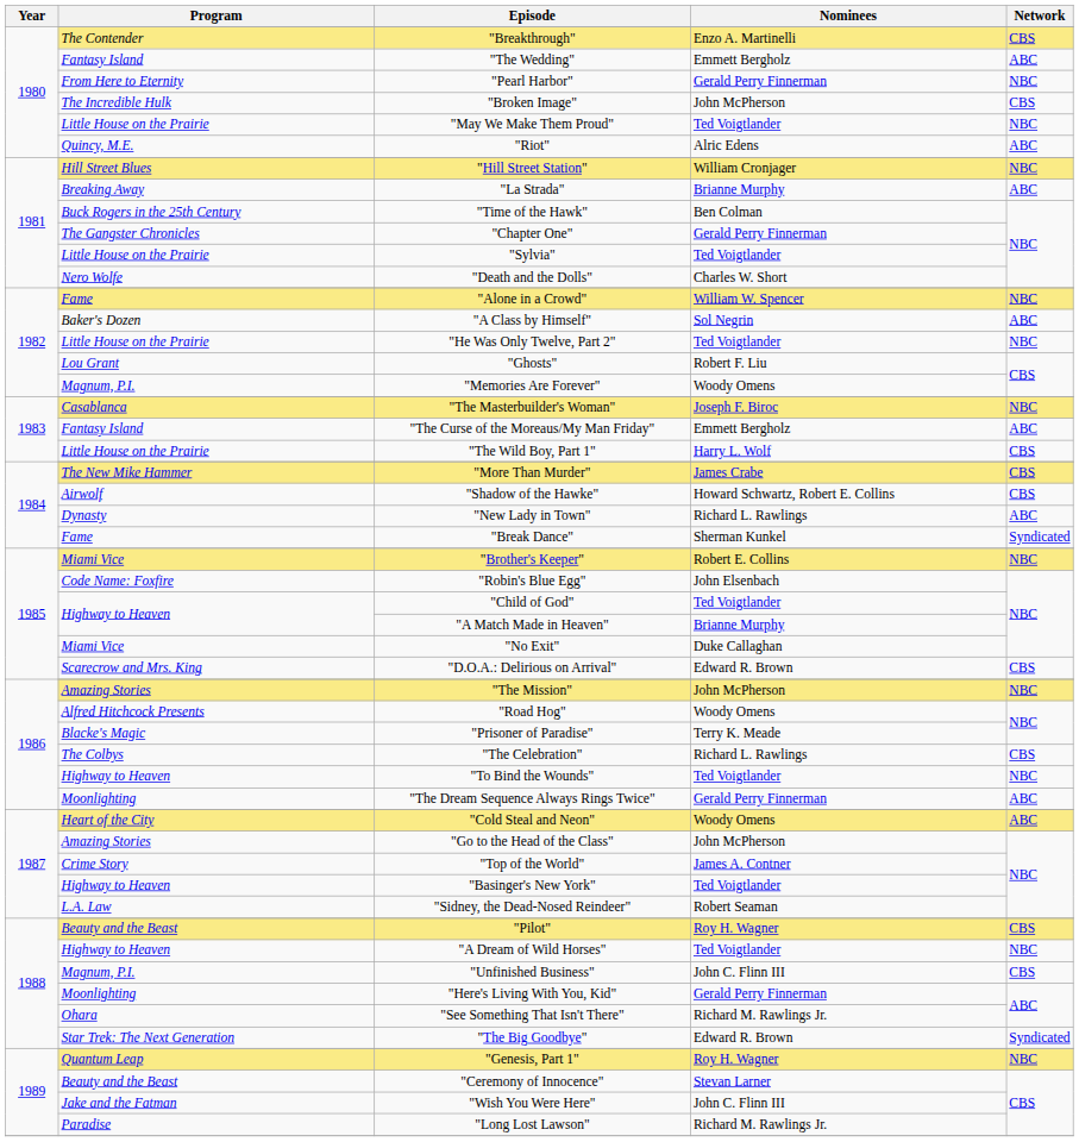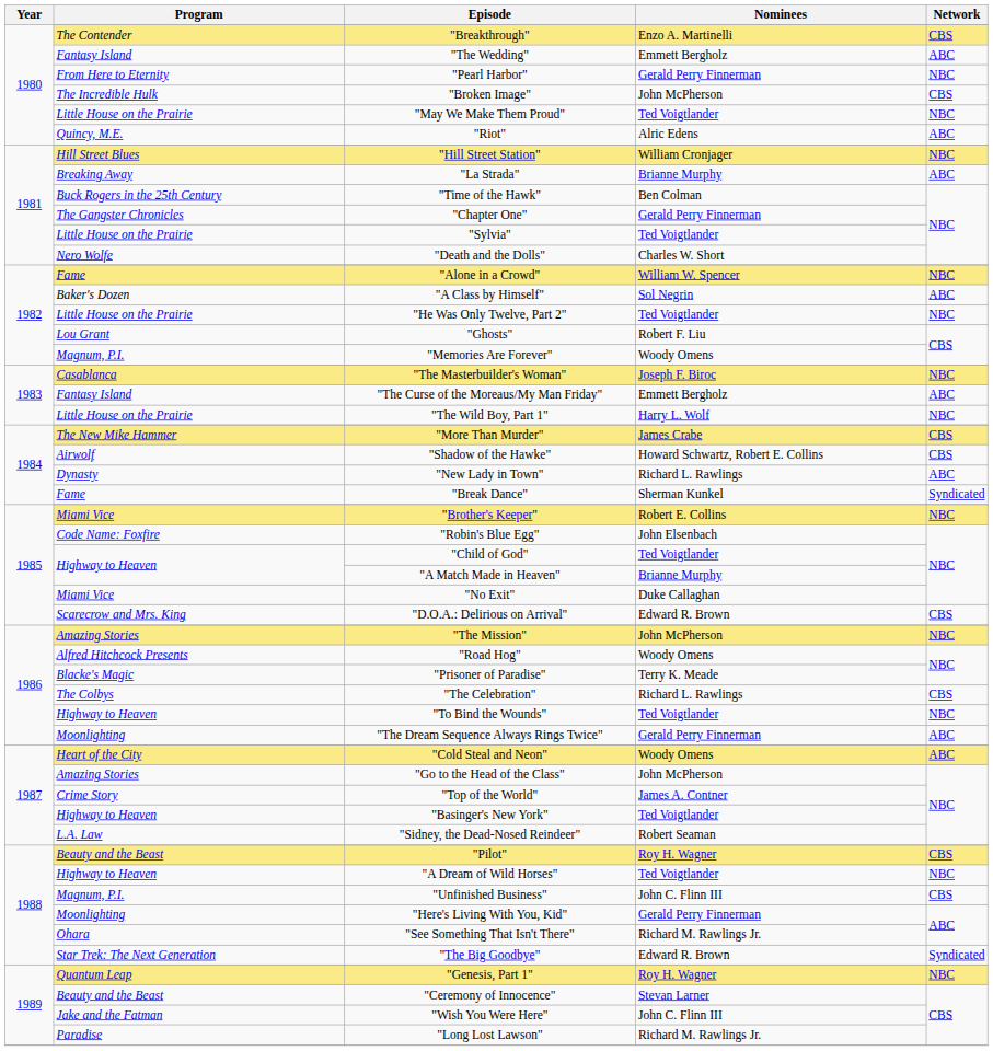"The Wild Boy, Part 1" | Network: CBS -> NBC
